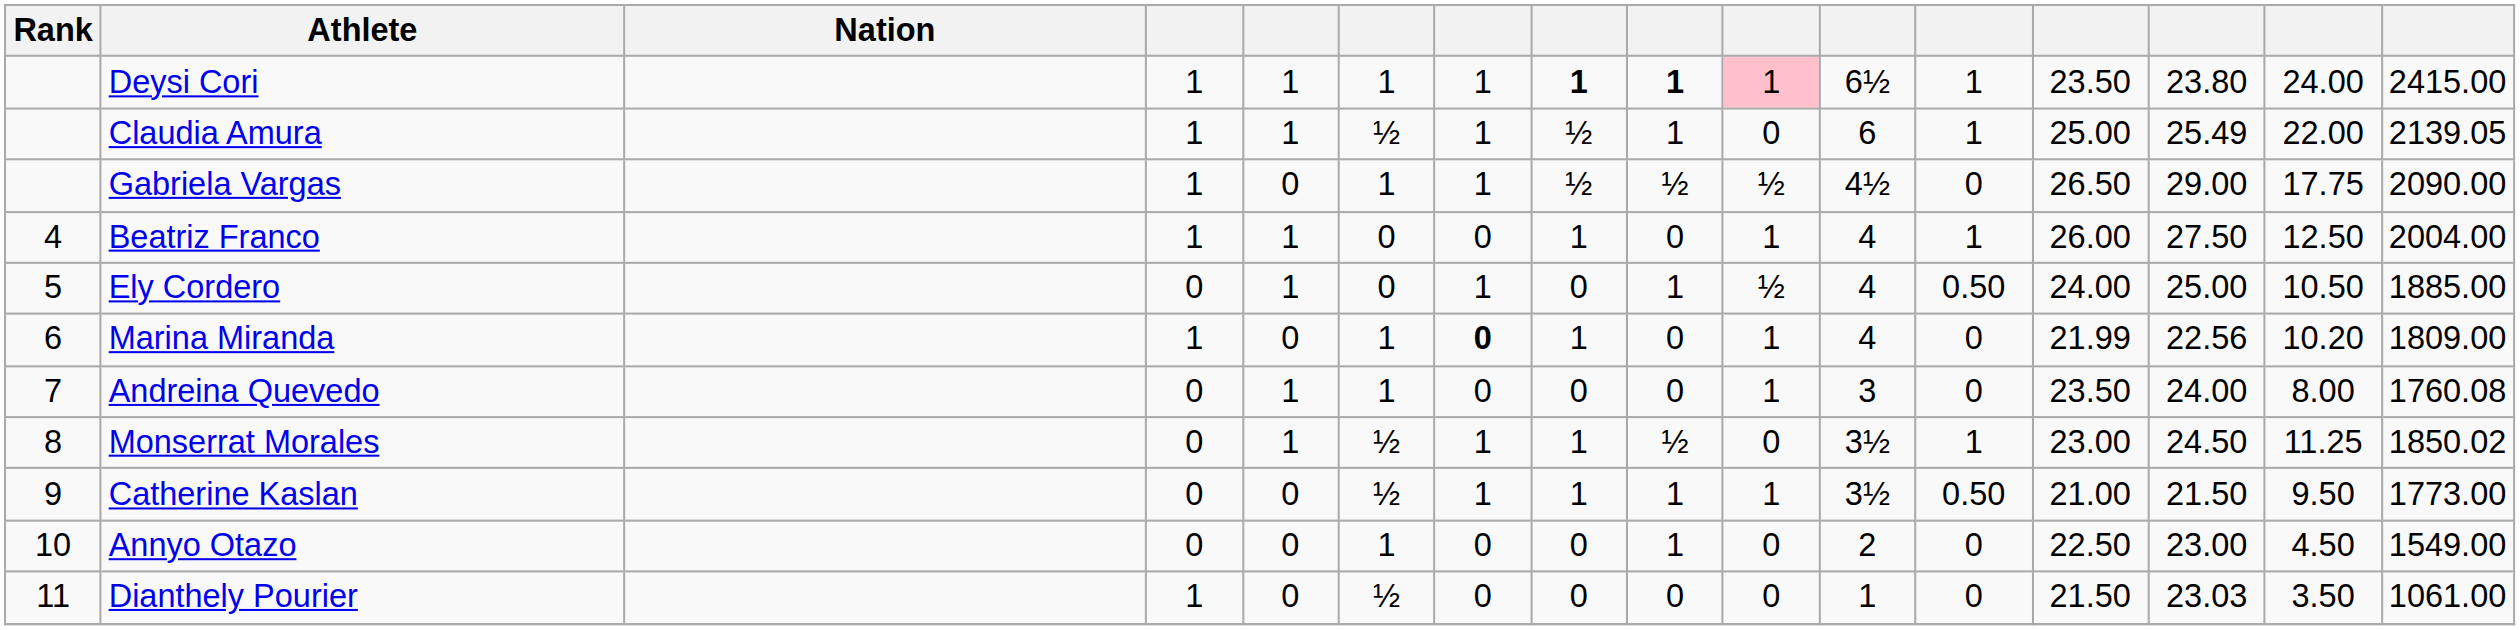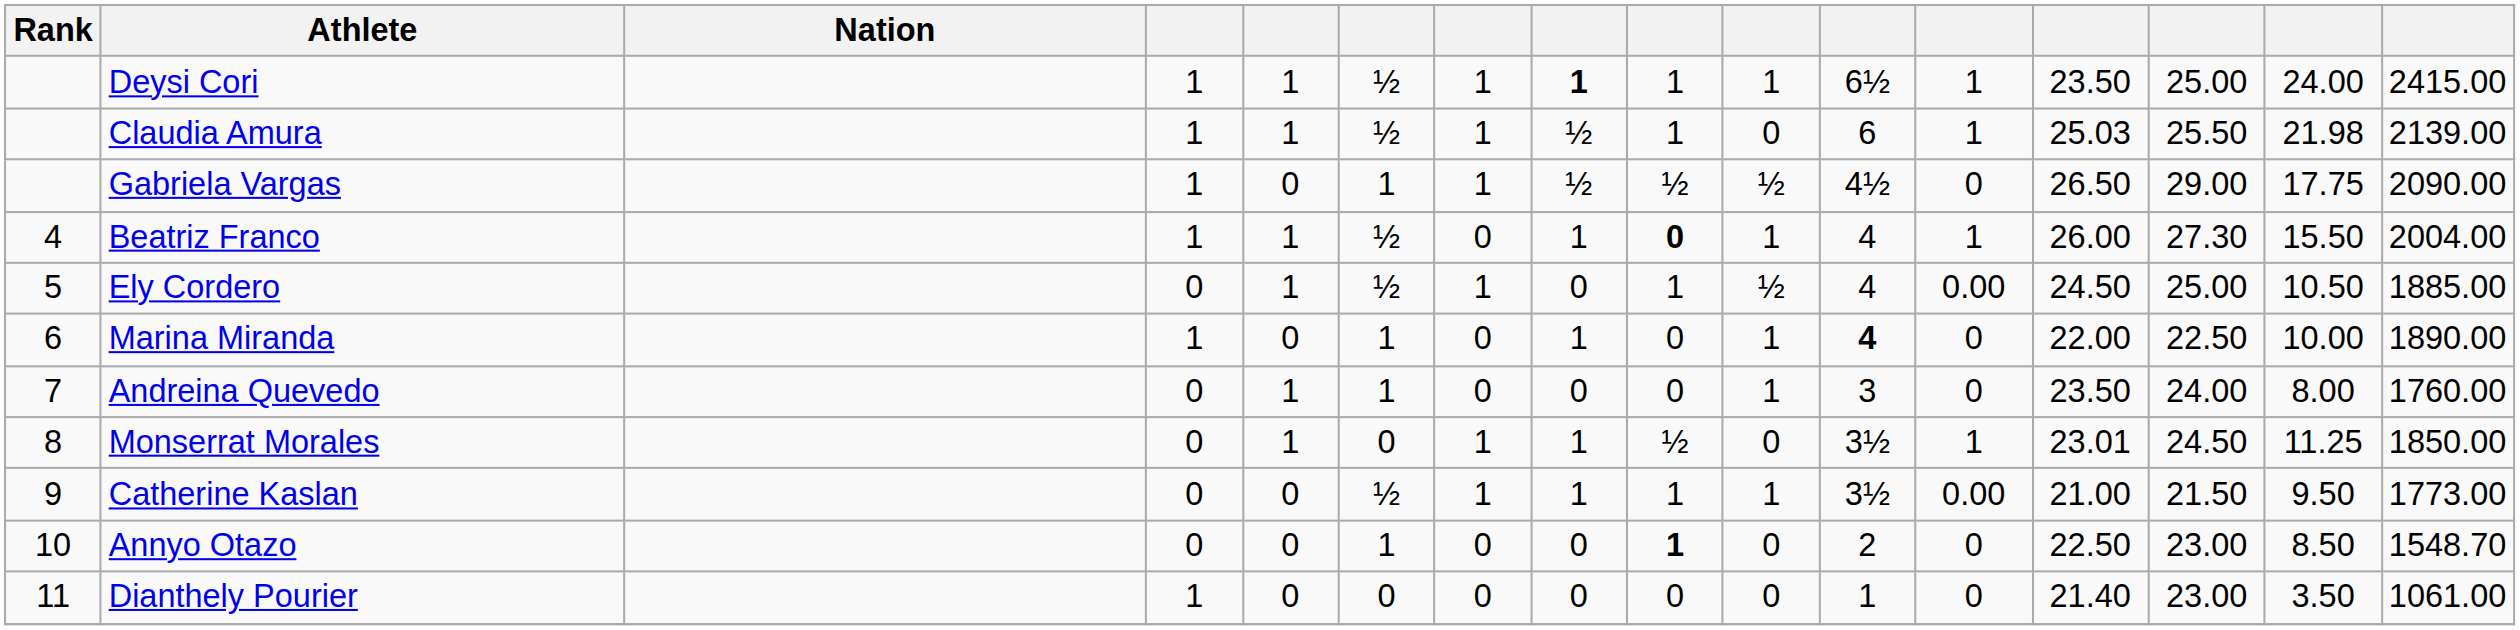Deysi Cori | column 6: 1 -> ½
Deysi Cori | column 9: bold -> normal
Deysi Cori | column 10: pink background -> no background
Deysi Cori | column 14: 23.80 -> 25.00
Claudia Amura | column 13: 25.00 -> 25.03
Claudia Amura | column 14: 25.49 -> 25.50
Claudia Amura | column 15: 22.00 -> 21.98
Claudia Amura | column 16: 2139.05 -> 2139.00
Beatriz Franco | column 6: 0 -> ½
Beatriz Franco | column 9: normal -> bold
Beatriz Franco | column 14: 27.50 -> 27.30
Beatriz Franco | column 15: 12.50 -> 15.50
Ely Cordero | column 6: 0 -> ½
Ely Cordero | column 12: 0.50 -> 0.00
Ely Cordero | column 13: 24.00 -> 24.50
Marina Miranda | column 7: bold -> normal
Marina Miranda | column 11: normal -> bold
Marina Miranda | column 13: 21.99 -> 22.00
Marina Miranda | column 14: 22.56 -> 22.50
Marina Miranda | column 15: 10.20 -> 10.00
Marina Miranda | column 16: 1809.00 -> 1890.00
Andreina Quevedo | column 16: 1760.08 -> 1760.00
Monserrat Morales | column 6: ½ -> 0
Monserrat Morales | column 13: 23.00 -> 23.01
Monserrat Morales | column 16: 1850.02 -> 1850.00
Catherine Kaslan | column 12: 0.50 -> 0.00
Annyo Otazo | column 9: normal -> bold
Annyo Otazo | column 15: 4.50 -> 8.50
Annyo Otazo | column 16: 1549.00 -> 1548.70
Dianthely Pourier | column 6: ½ -> 0
Dianthely Pourier | column 13: 21.50 -> 21.40
Dianthely Pourier | column 14: 23.03 -> 23.00
